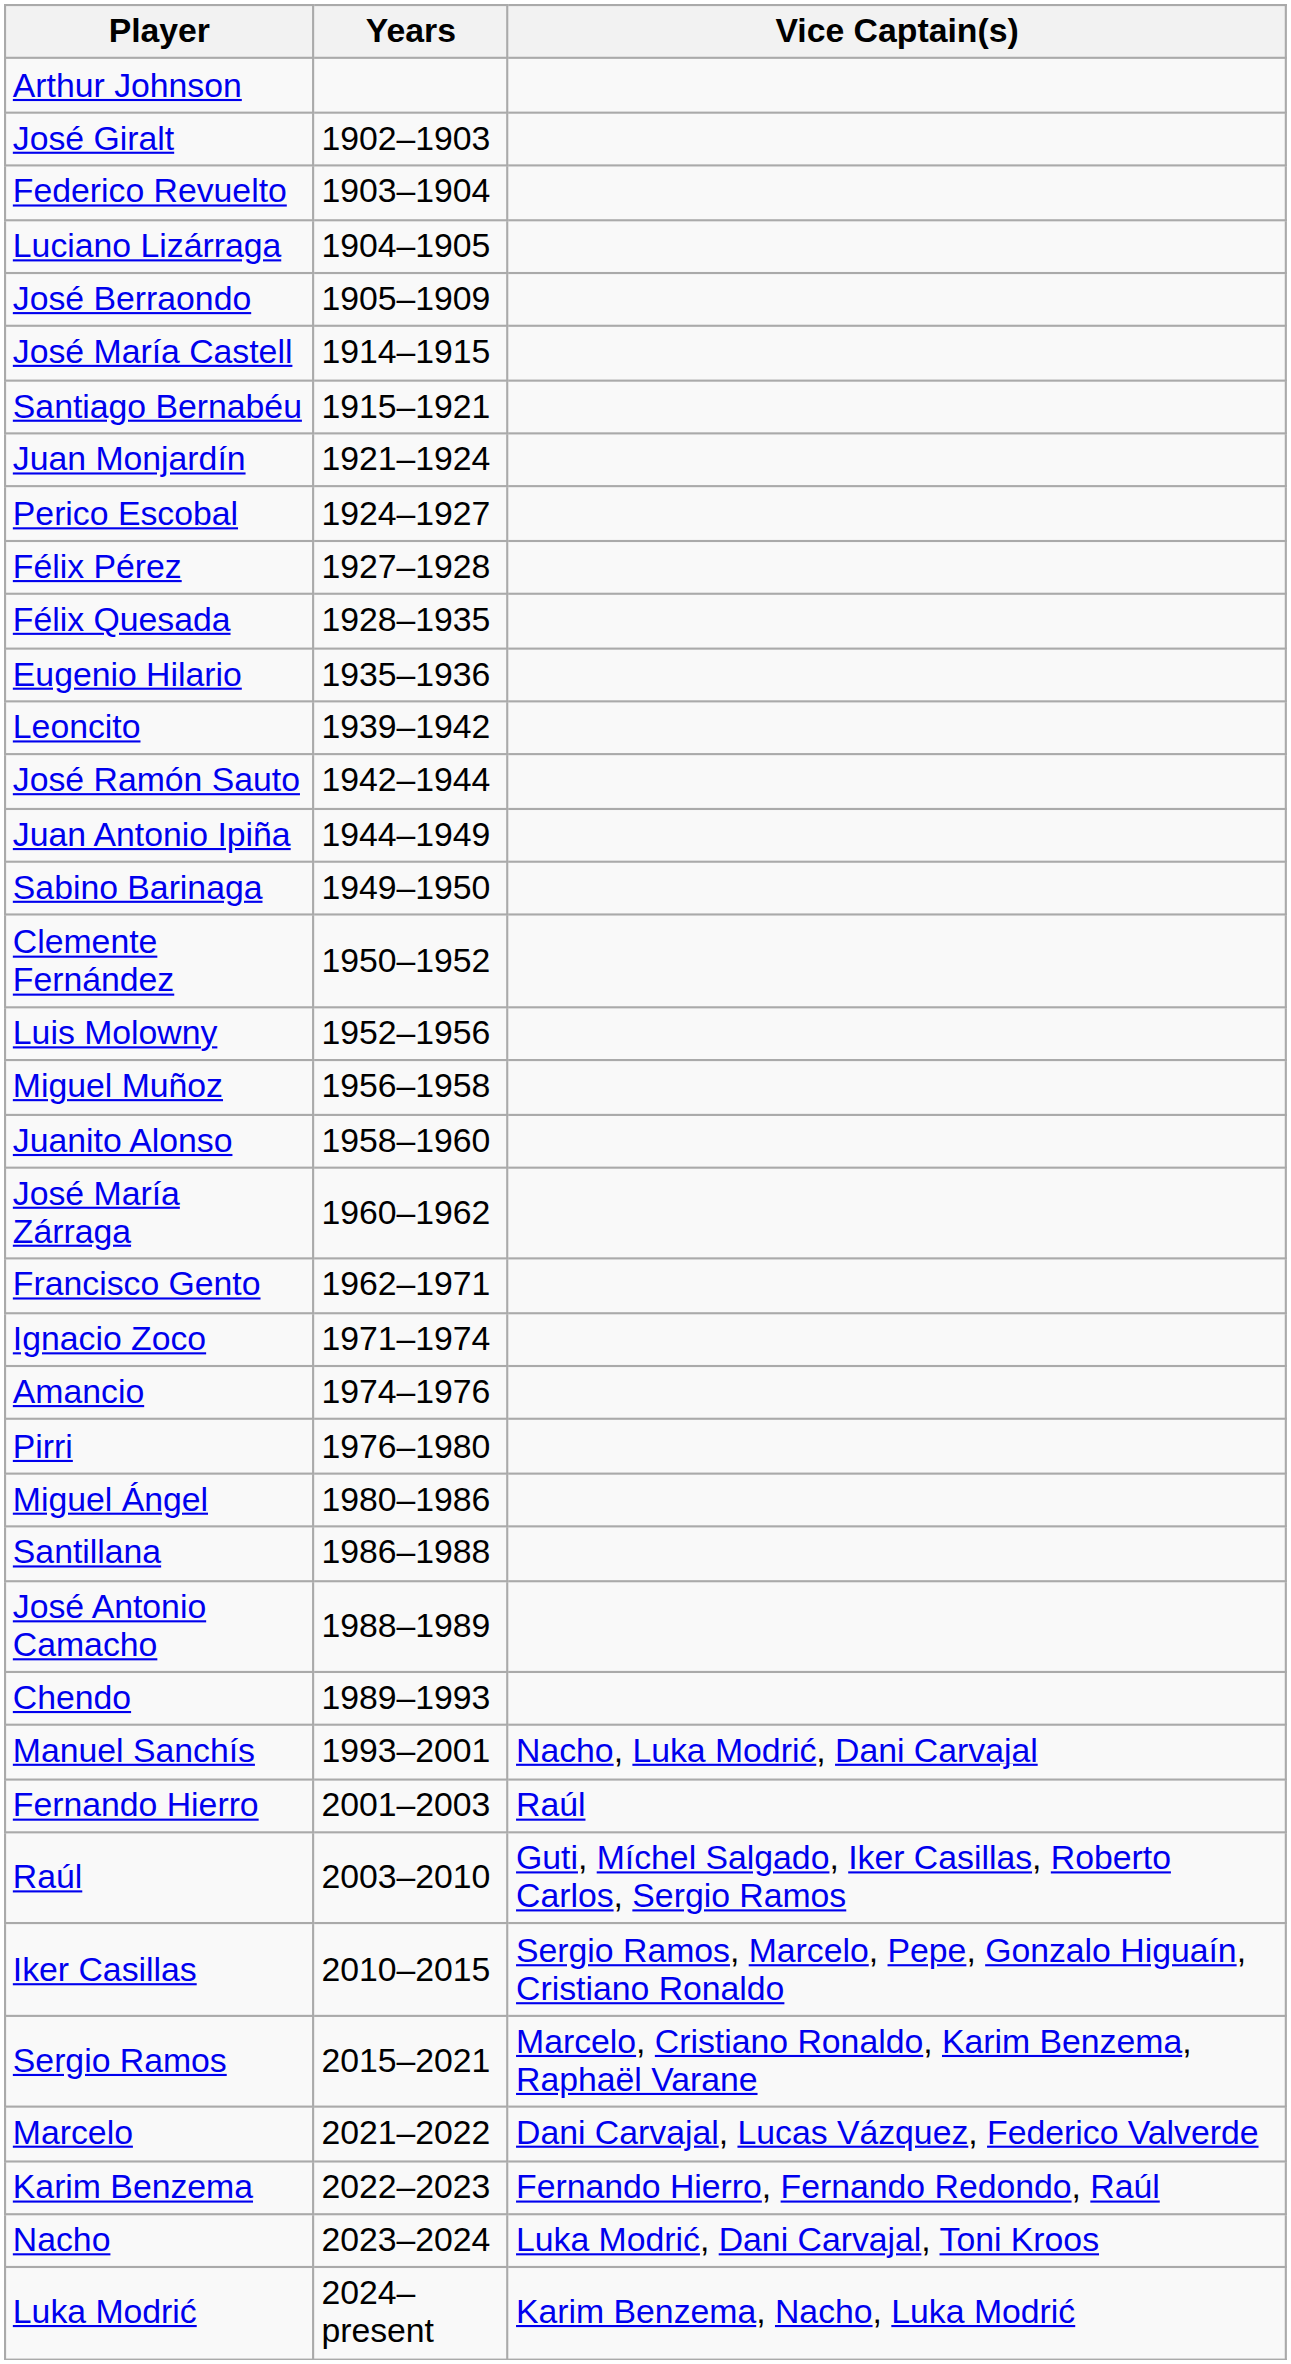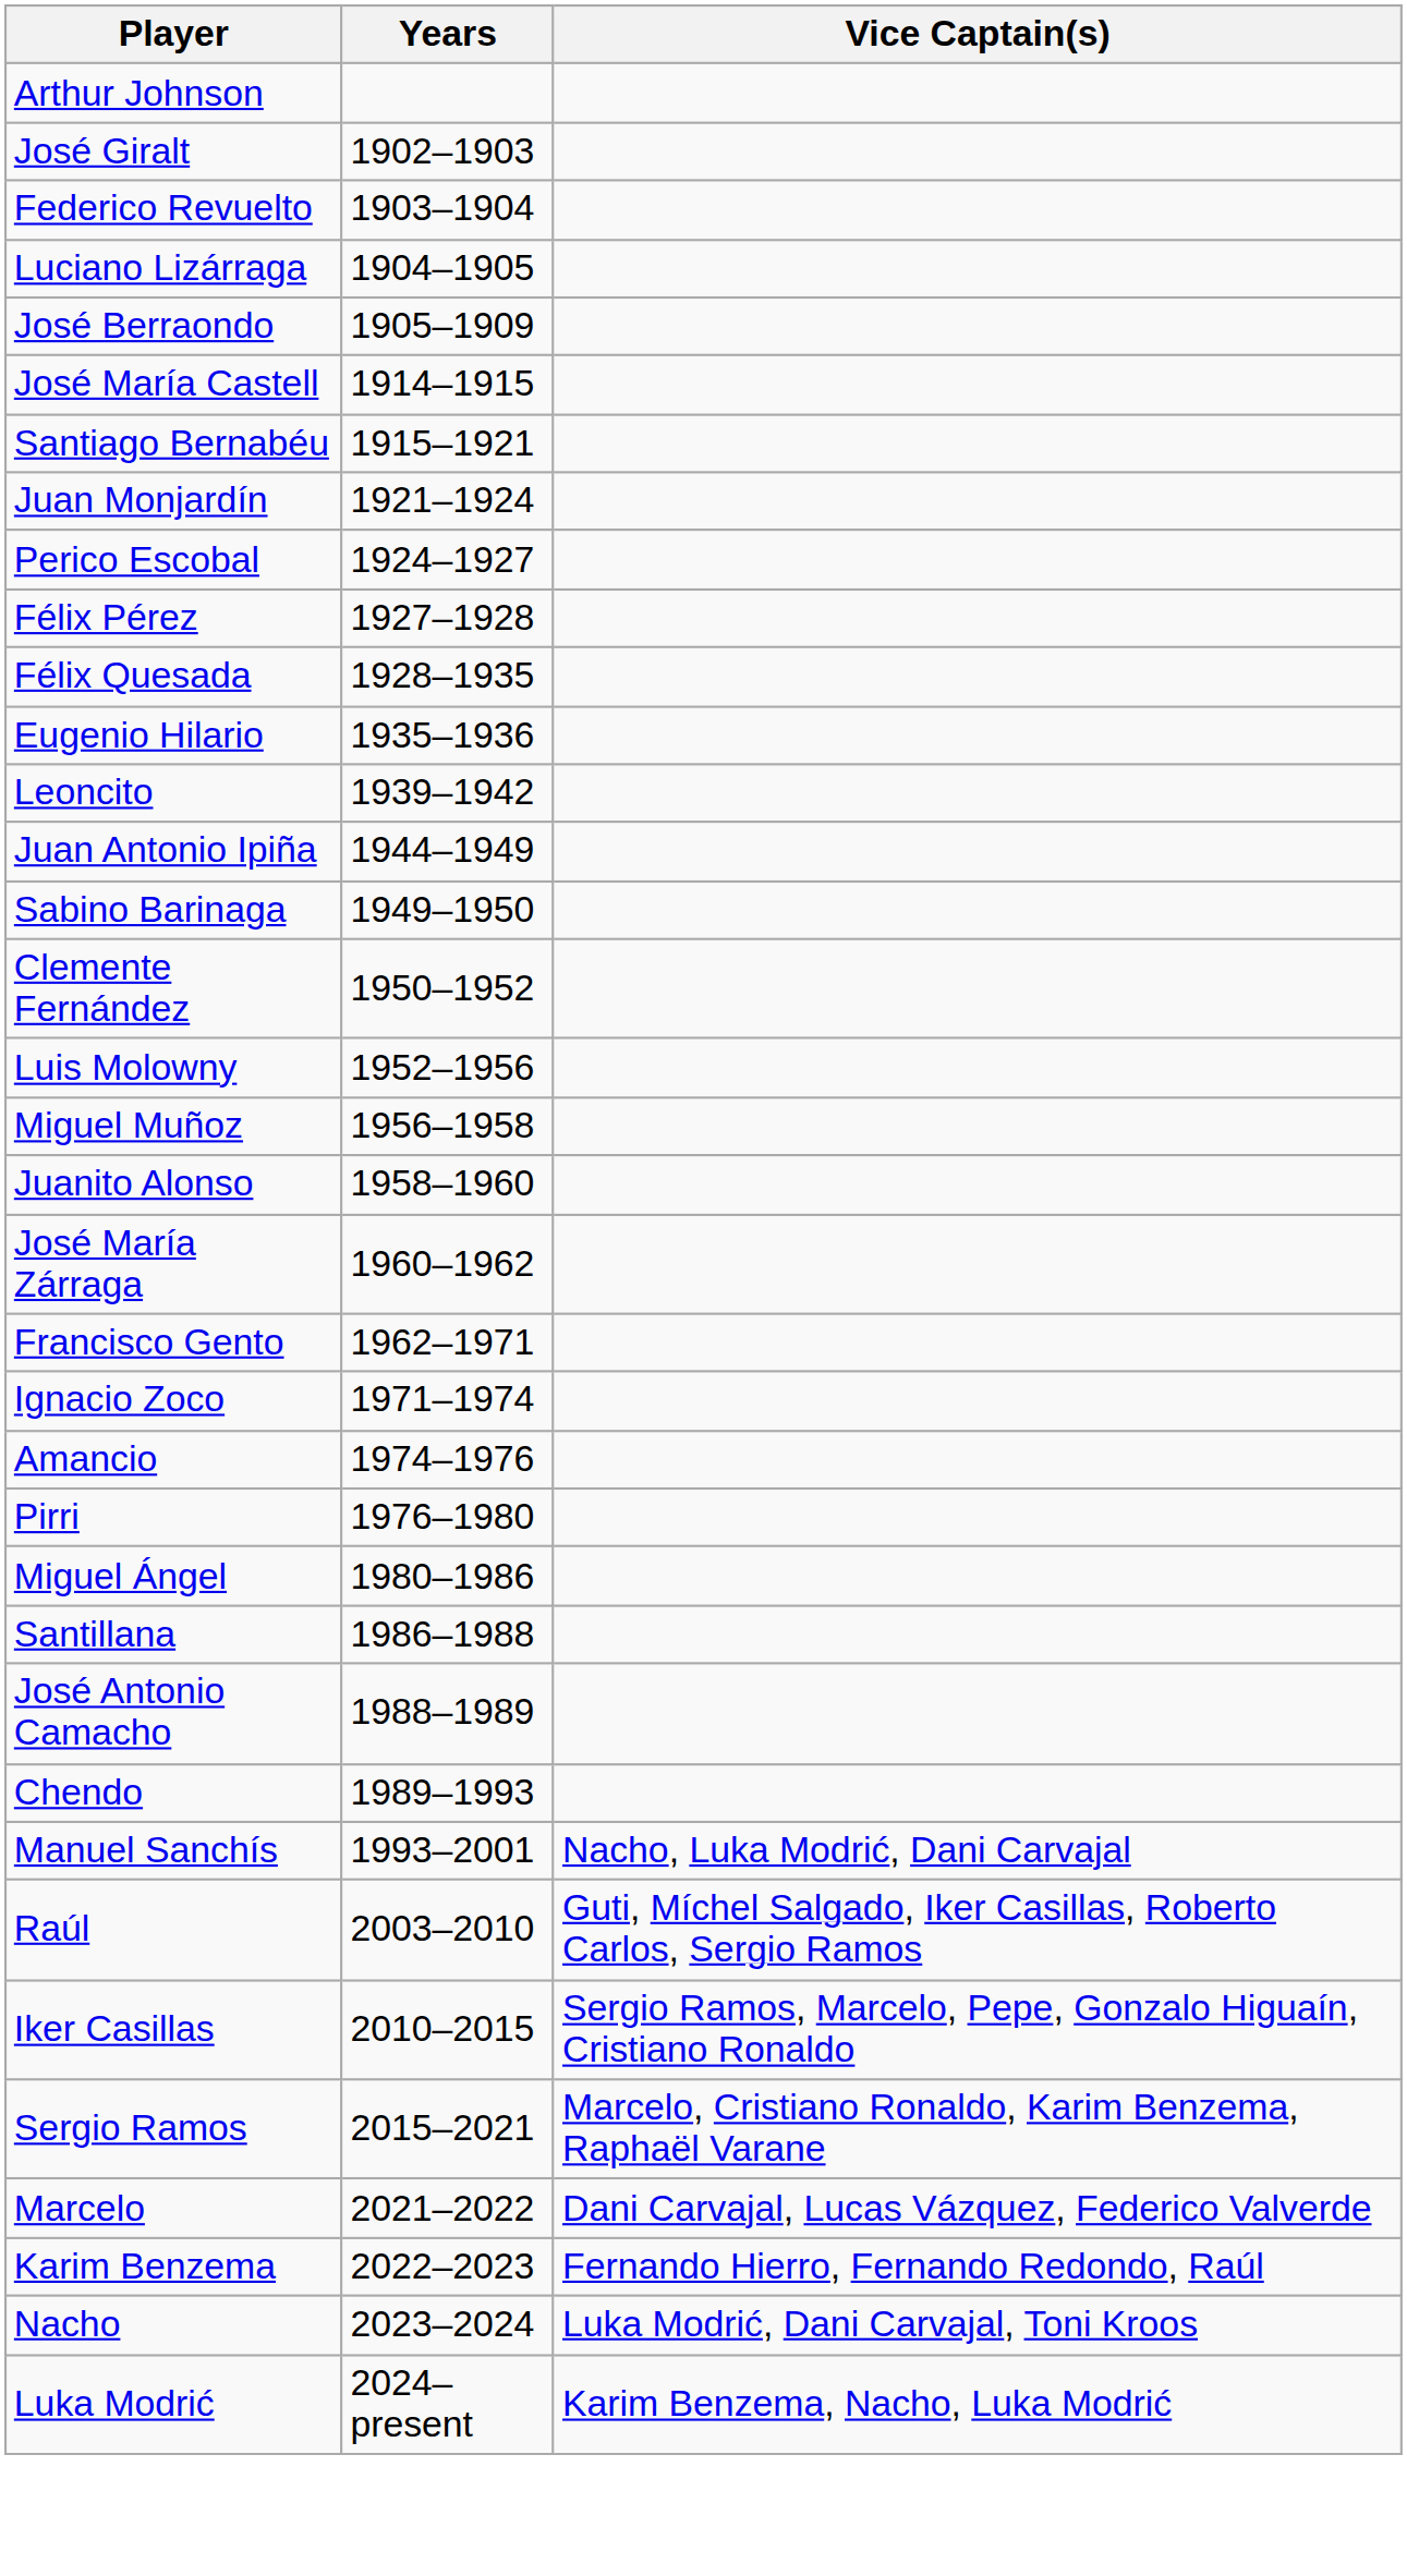- row: José Ramón Sauto | 1942–1944
- row: Fernando Hierro | 2001–2003 | Raúl
